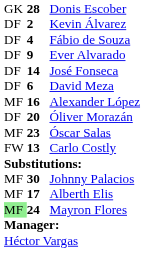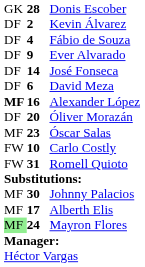Alexander López | column 1: normal -> bold
Carlo Costly | column 2: 13 -> 10
+ row: FW | 31 | Romell Quioto
